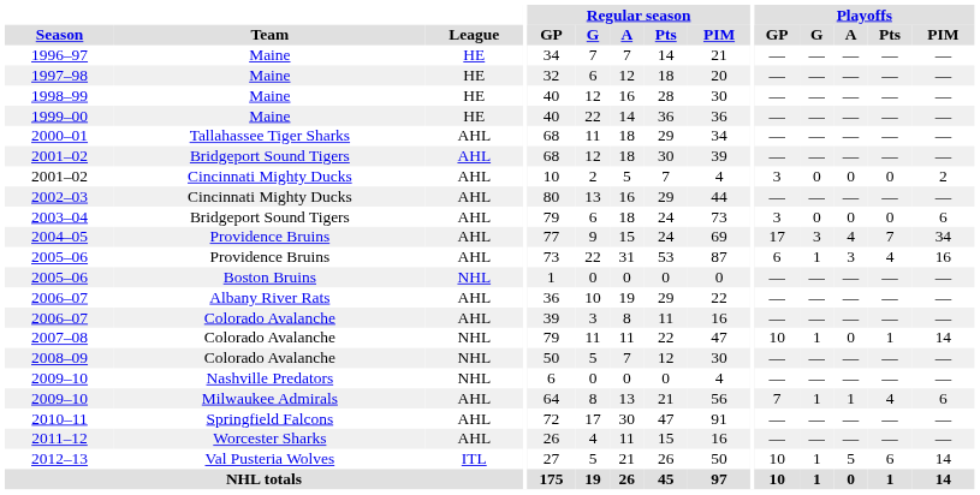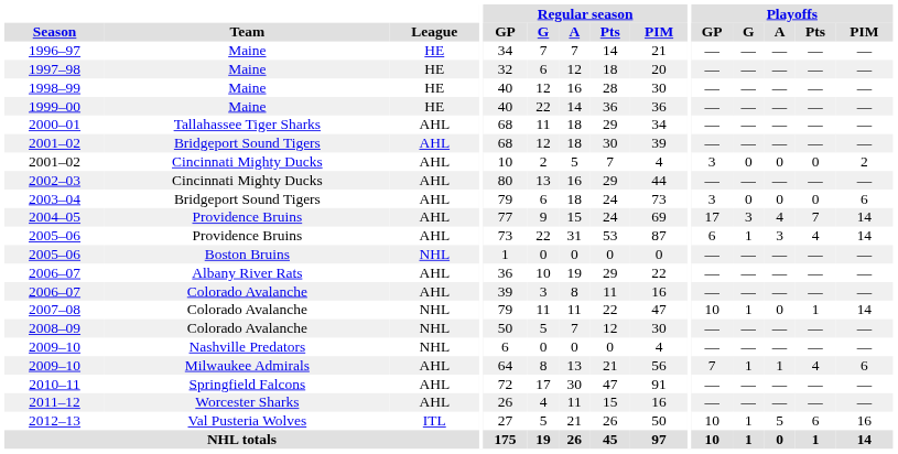2004–05 | Playoffs / PIM: 34 -> 14
2005–06 / Providence Bruins | Playoffs / PIM: 16 -> 14
2012–13 | Playoffs / PIM: 14 -> 16
